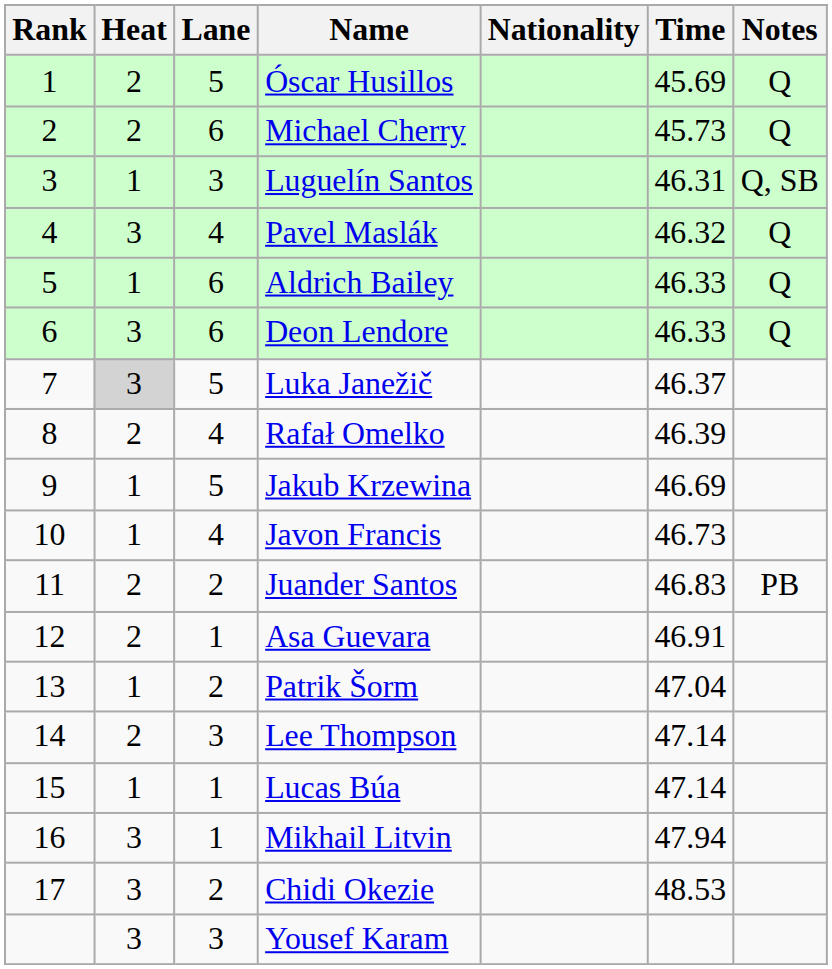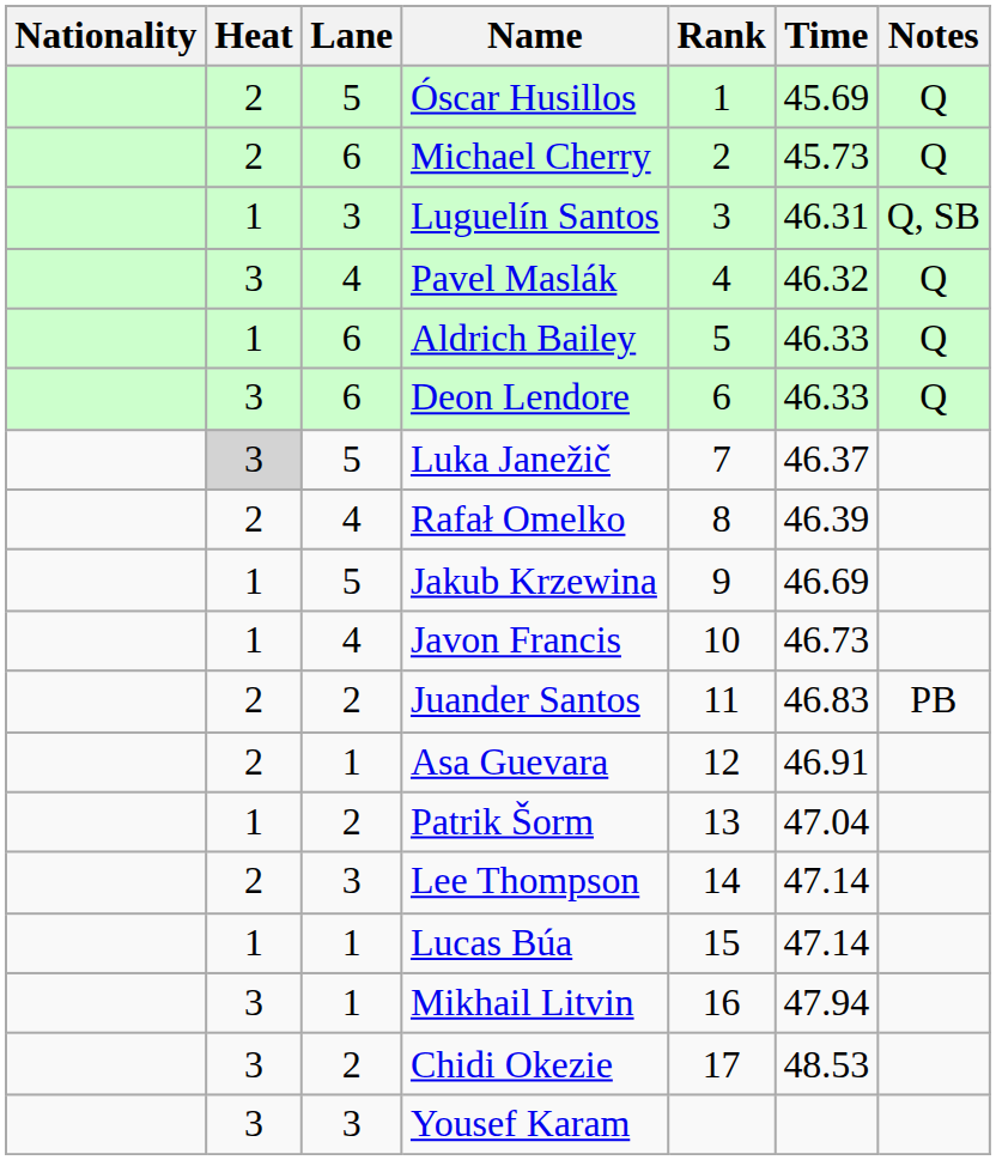columns swapped: Rank <-> Nationality
